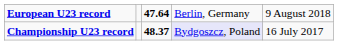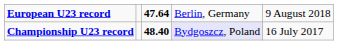Championship U23 record | column 3: 48.37 -> 48.40
